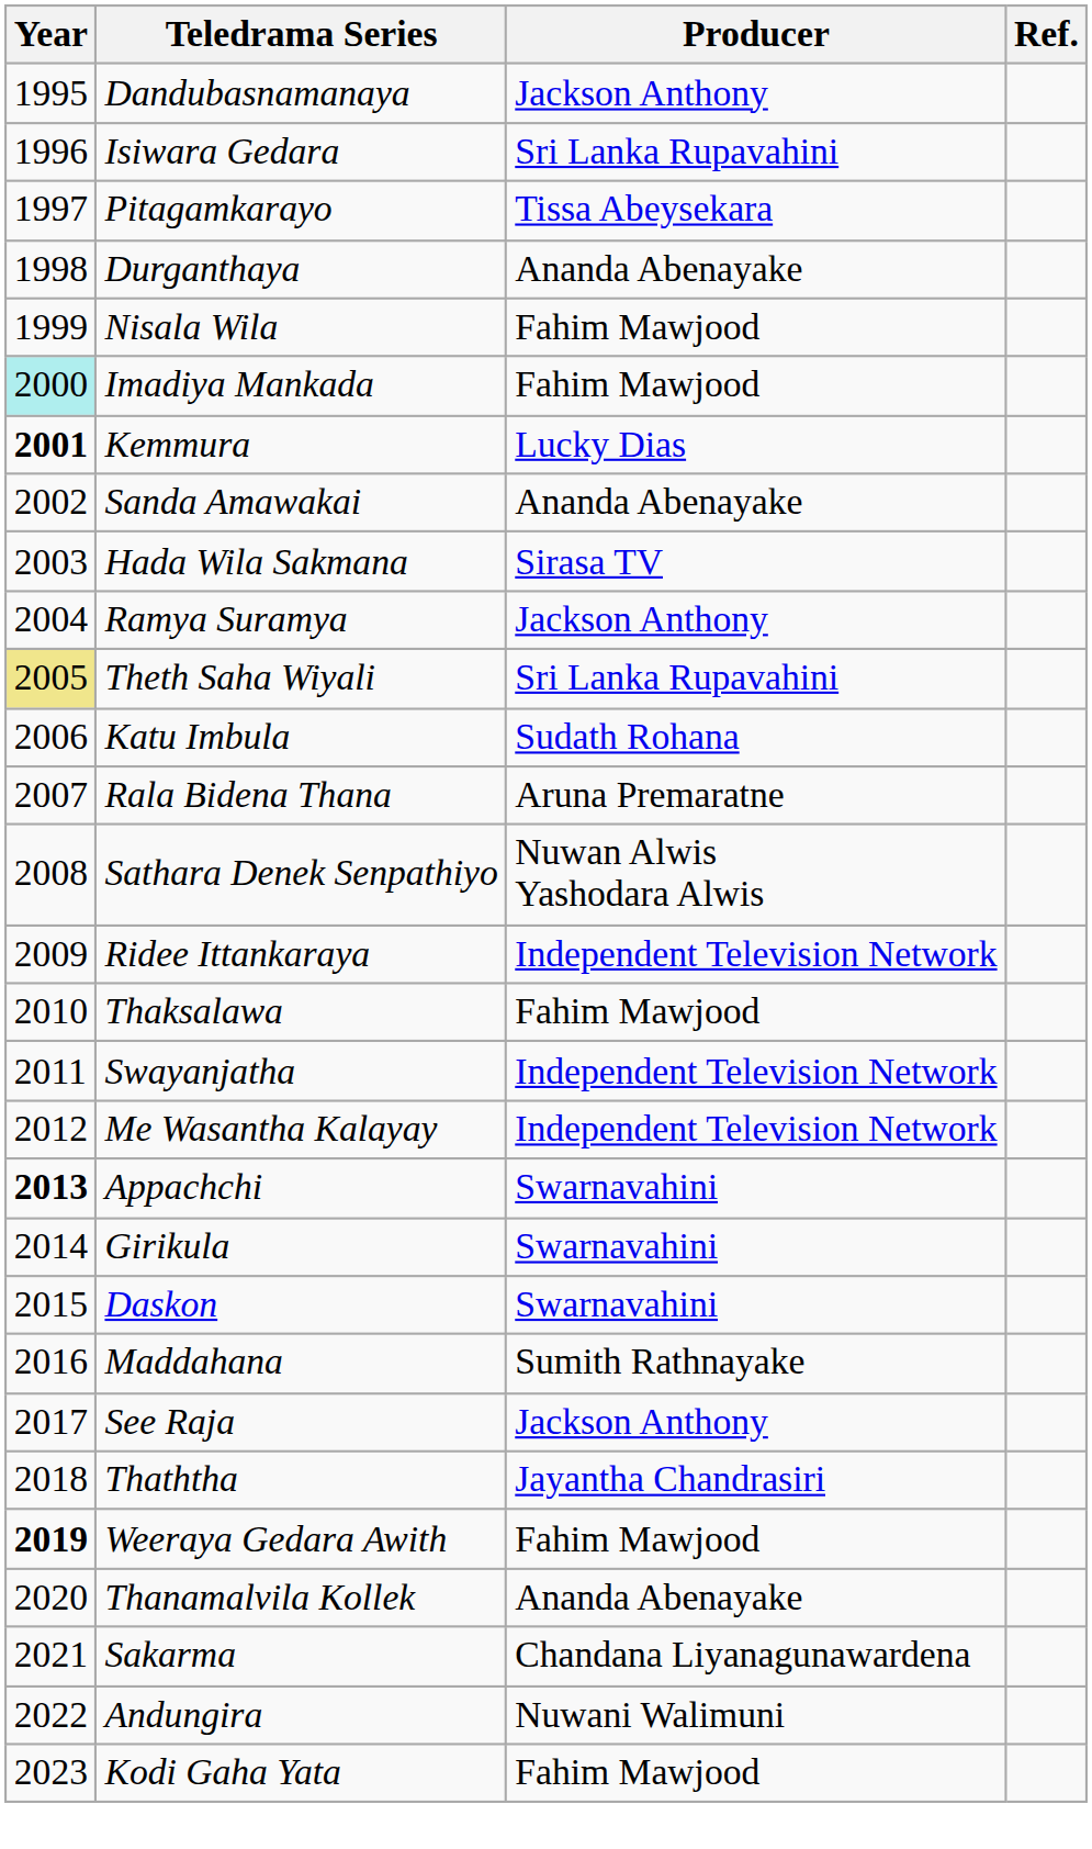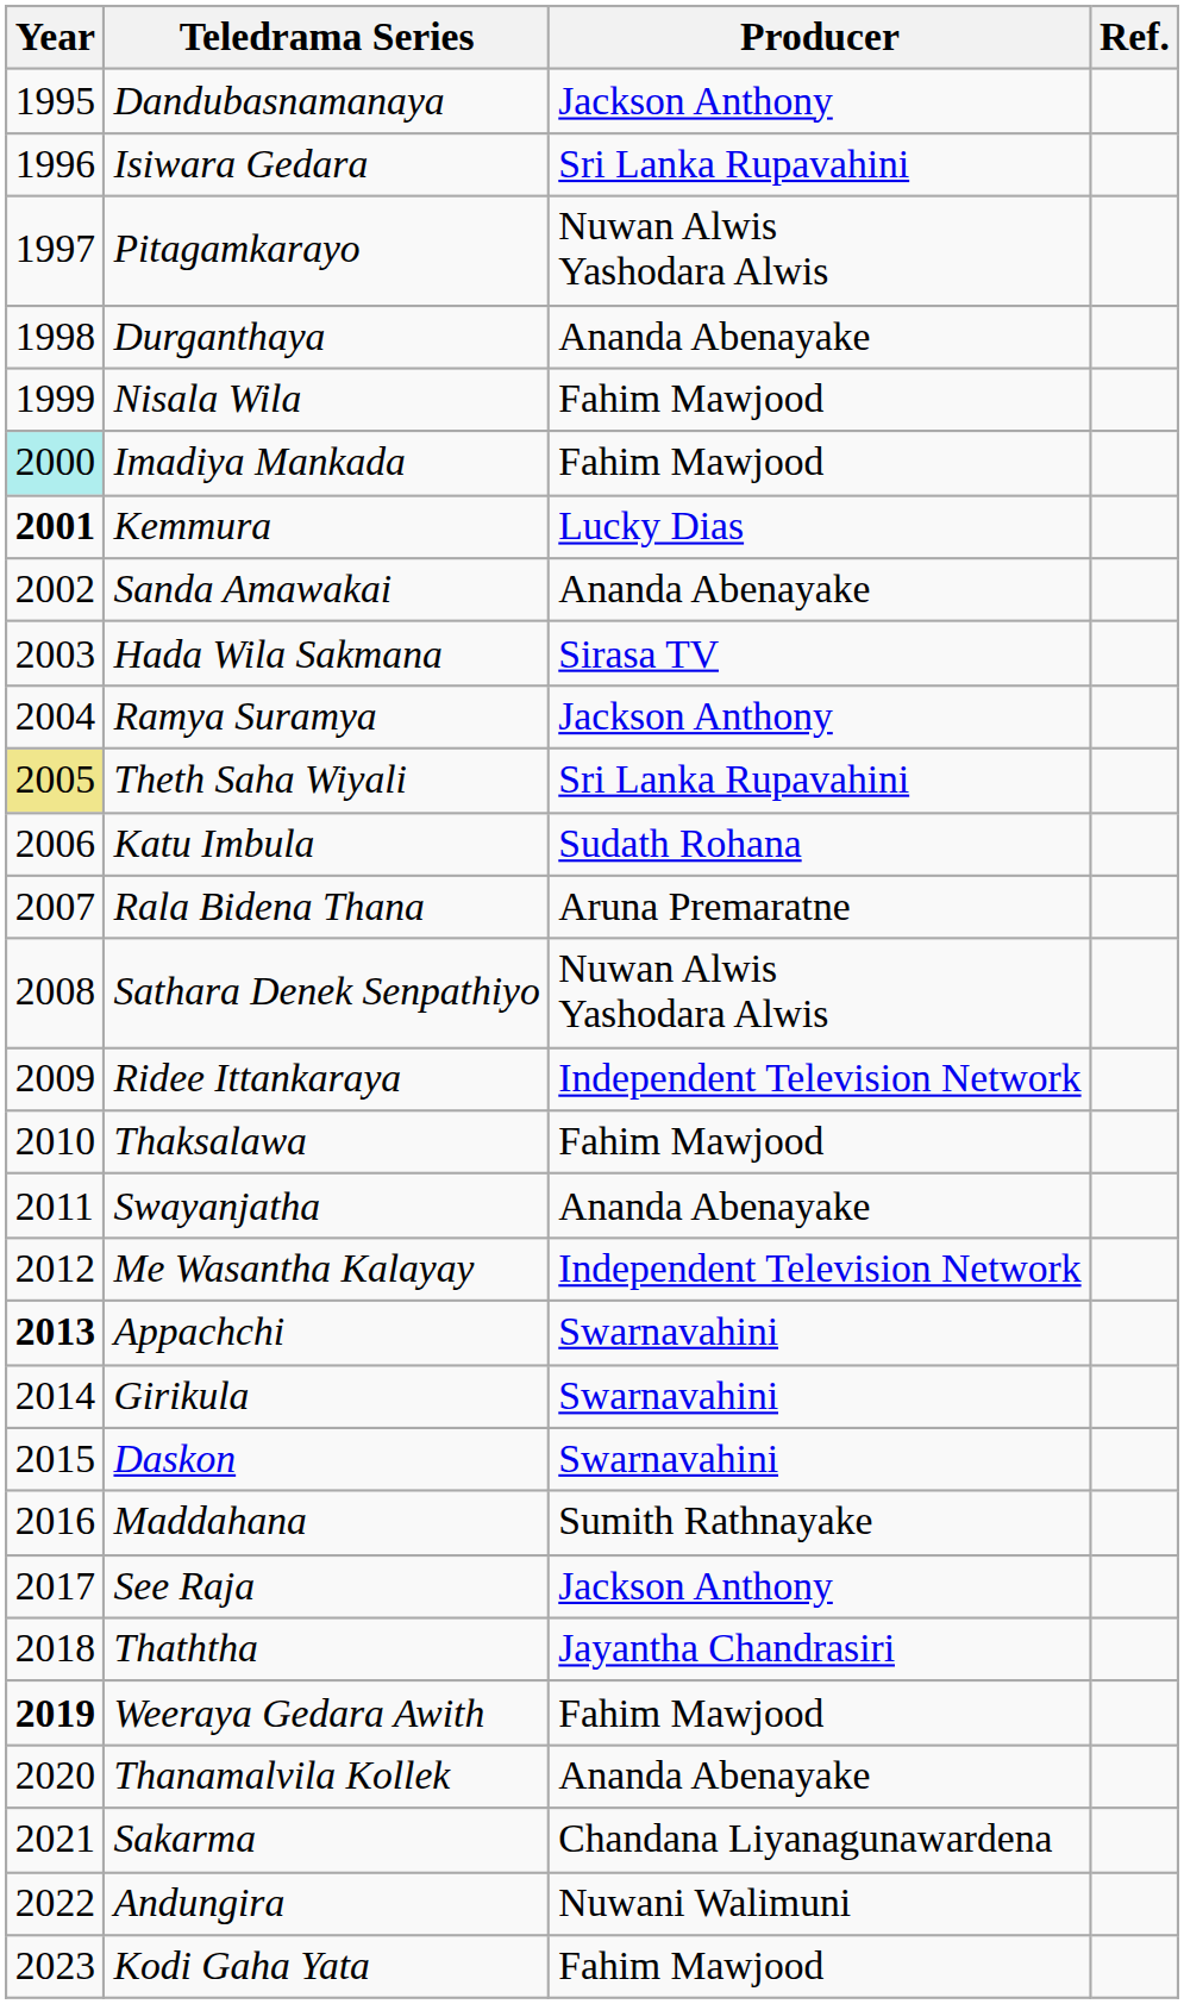Pitagamkarayo | Producer: Tissa Abeysekara -> Nuwan Alwis Yashodara Alwis
Swayanjatha | Producer: Independent Television Network -> Ananda Abenayake
